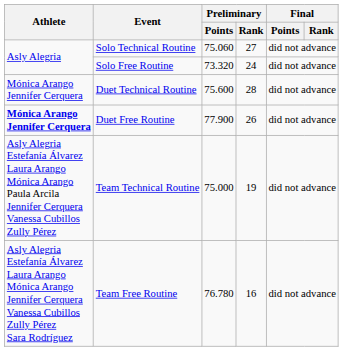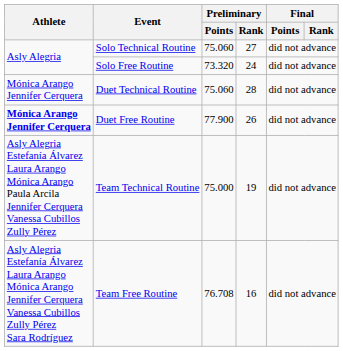Duet Technical Routine | Preliminary / Points: 75.600 -> 75.060
Team Free Routine | Preliminary / Points: 76.780 -> 76.708
